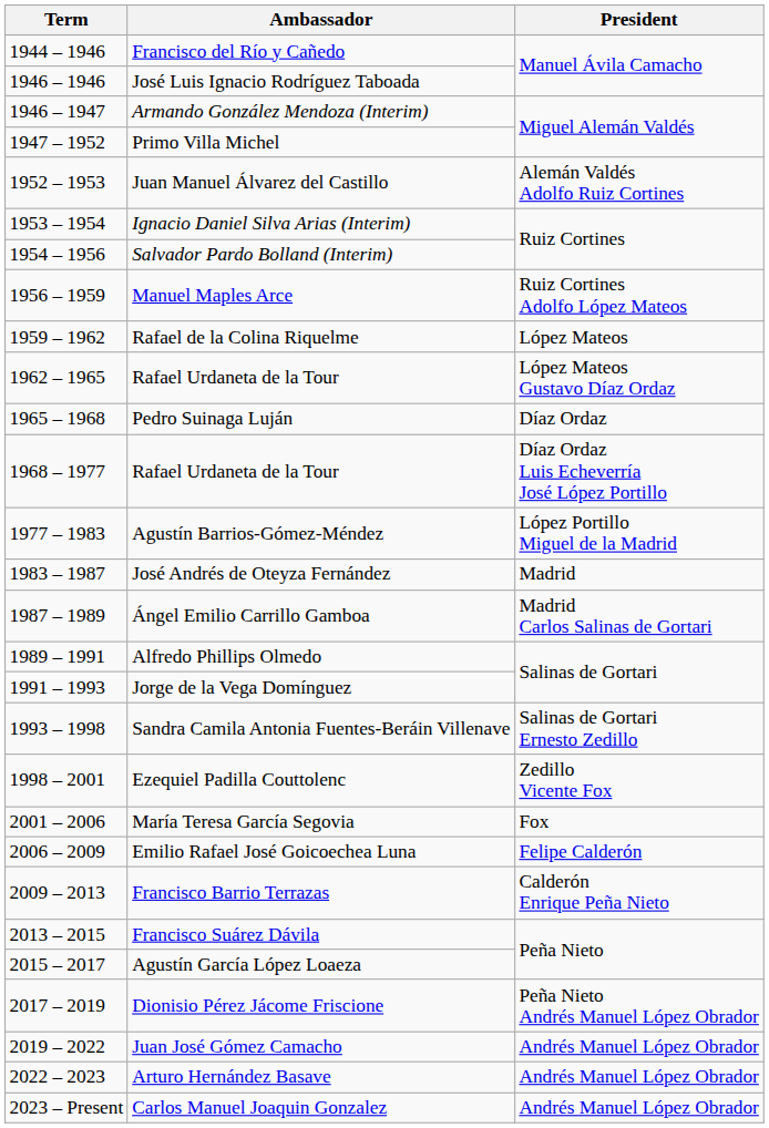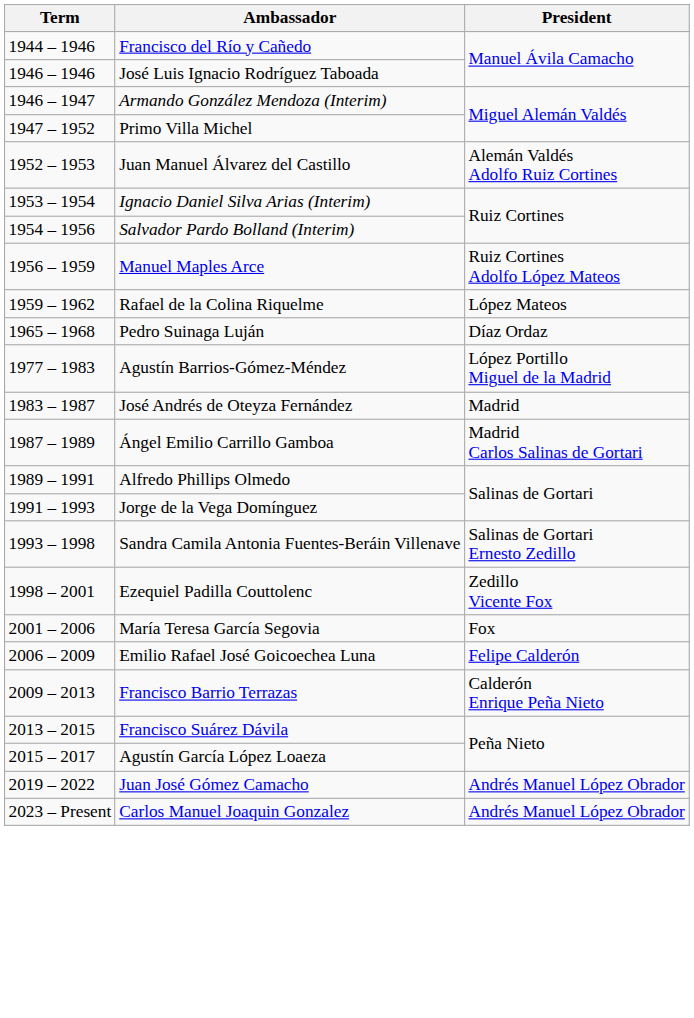- row: 1962 – 1965 | Rafael Urdaneta de la Tour | López Mateos Gustavo Díaz Ordaz
- row: 1968 – 1977 | Rafael Urdaneta de la Tour | Díaz Ordaz Luis Echeverría José López Portillo
- row: 2017 – 2019 | Dionisio Pérez Jácome Friscione | Peña Nieto Andrés Manuel López Obrador
- row: 2022 – 2023 | Arturo Hernández Basave | Andrés Manuel López Obrador
